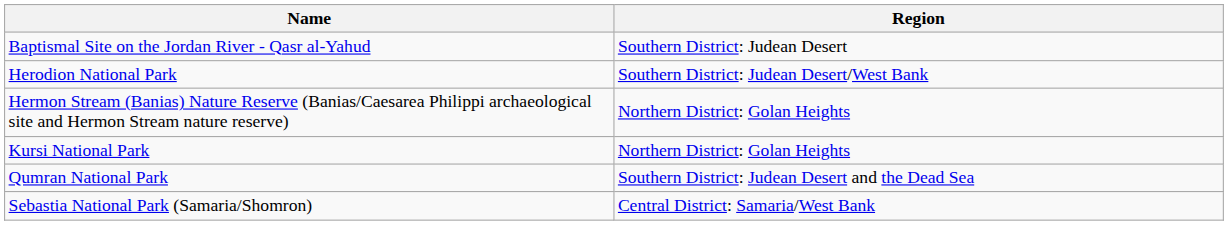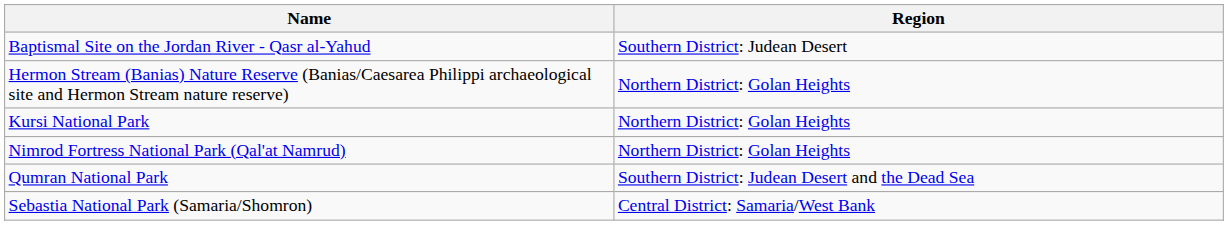- row: Herodion National Park | Southern District: Judean Desert/West Bank
+ row: Nimrod Fortress National Park (Qal'at Namrud) | Northern District: Golan Heights
